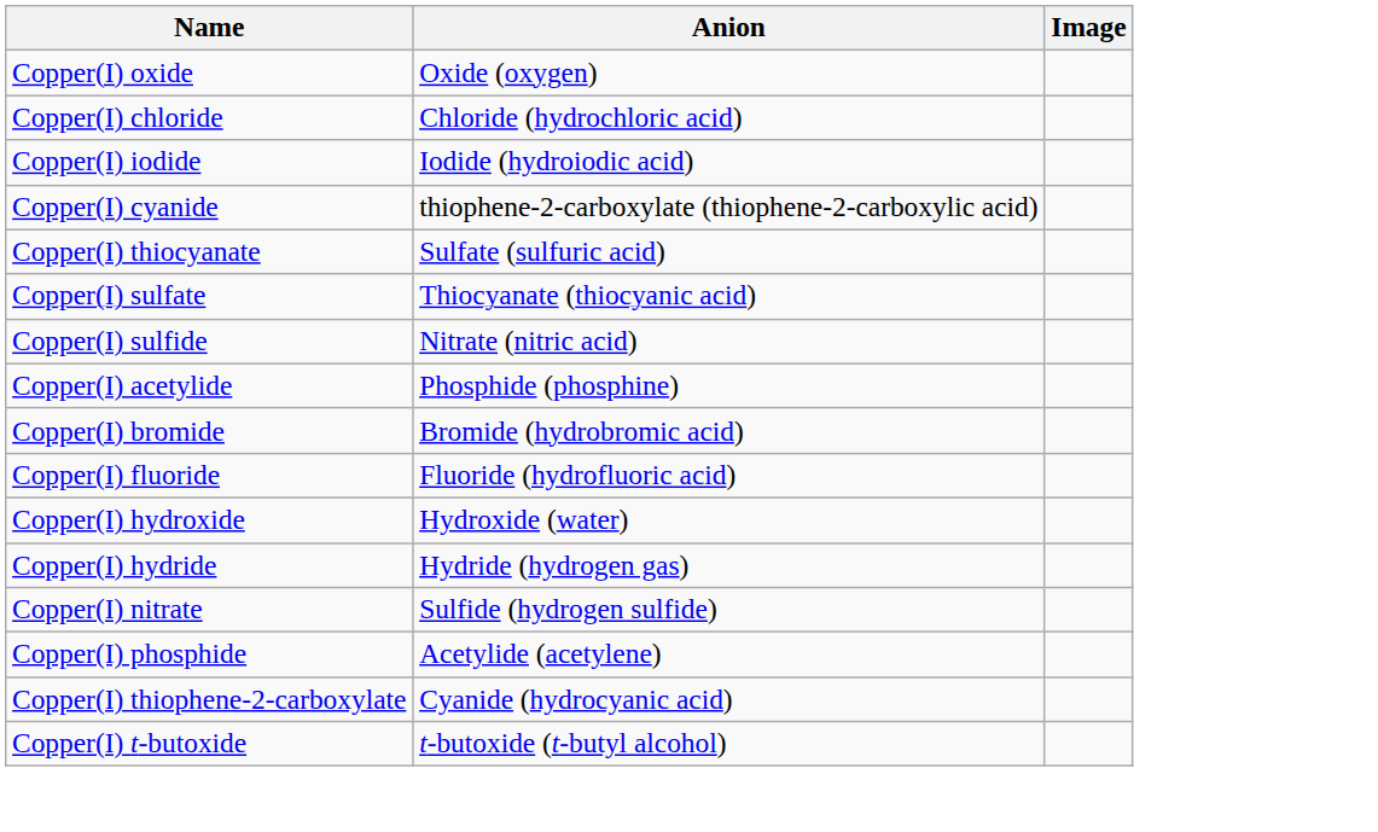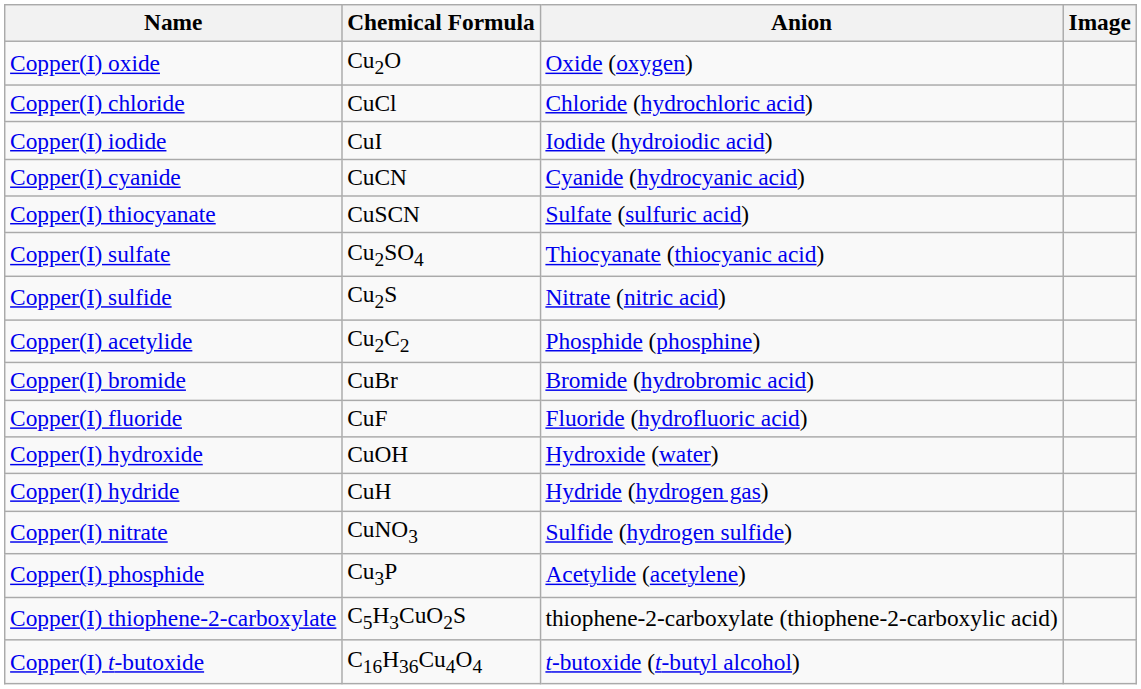+ column: Chemical Formula | Cu2O | CuCl | CuI | CuCN | CuSCN | Cu2SO4 | Cu2S | Cu2C2 | CuBr | CuF | CuOH | CuH | CuNO3 | Cu3P | C5H3CuO2S | C16H36Cu4O4
Copper(I) cyanide | Anion: thiophene-2-carboxylate (thiophene-2-carboxylic acid) -> Cyanide (hydrocyanic acid)
Copper(I) thiophene-2-carboxylate | Anion: Cyanide (hydrocyanic acid) -> thiophene-2-carboxylate (thiophene-2-carboxylic acid)
